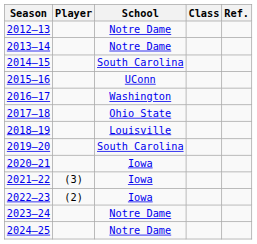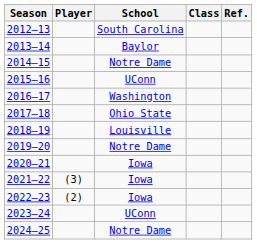2012–13 | School: Notre Dame -> South Carolina
2013–14 | School: Notre Dame -> Baylor
2014–15 | School: South Carolina -> Notre Dame
2019–20 | School: South Carolina -> Notre Dame
2023–24 | School: Notre Dame -> UConn
